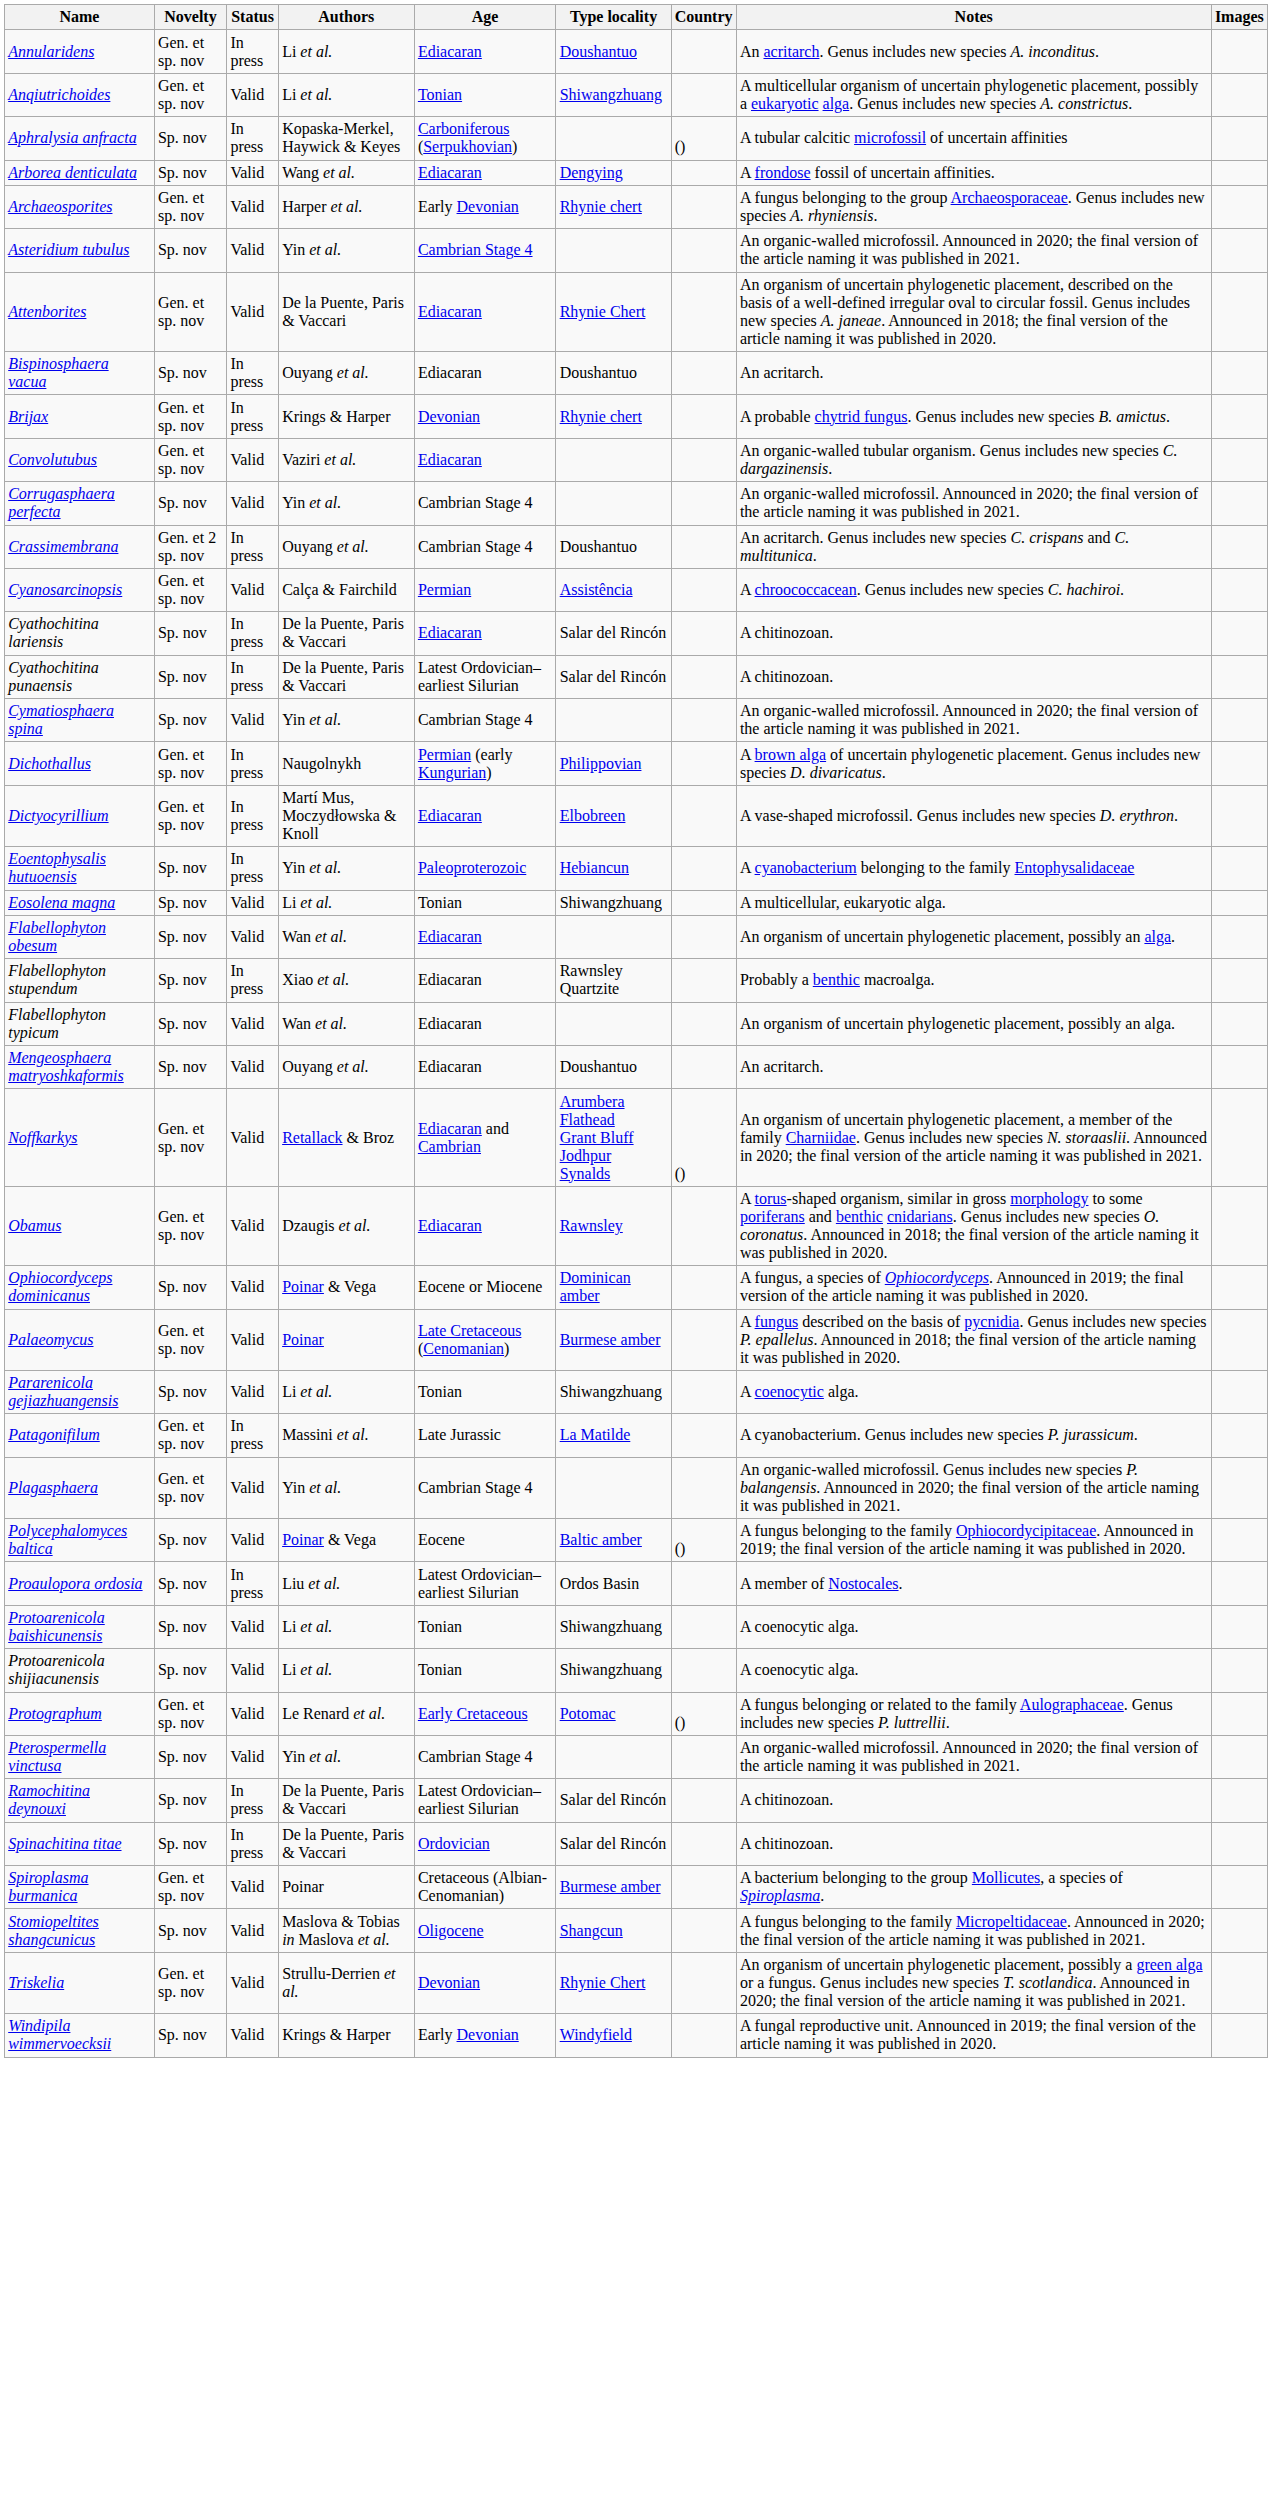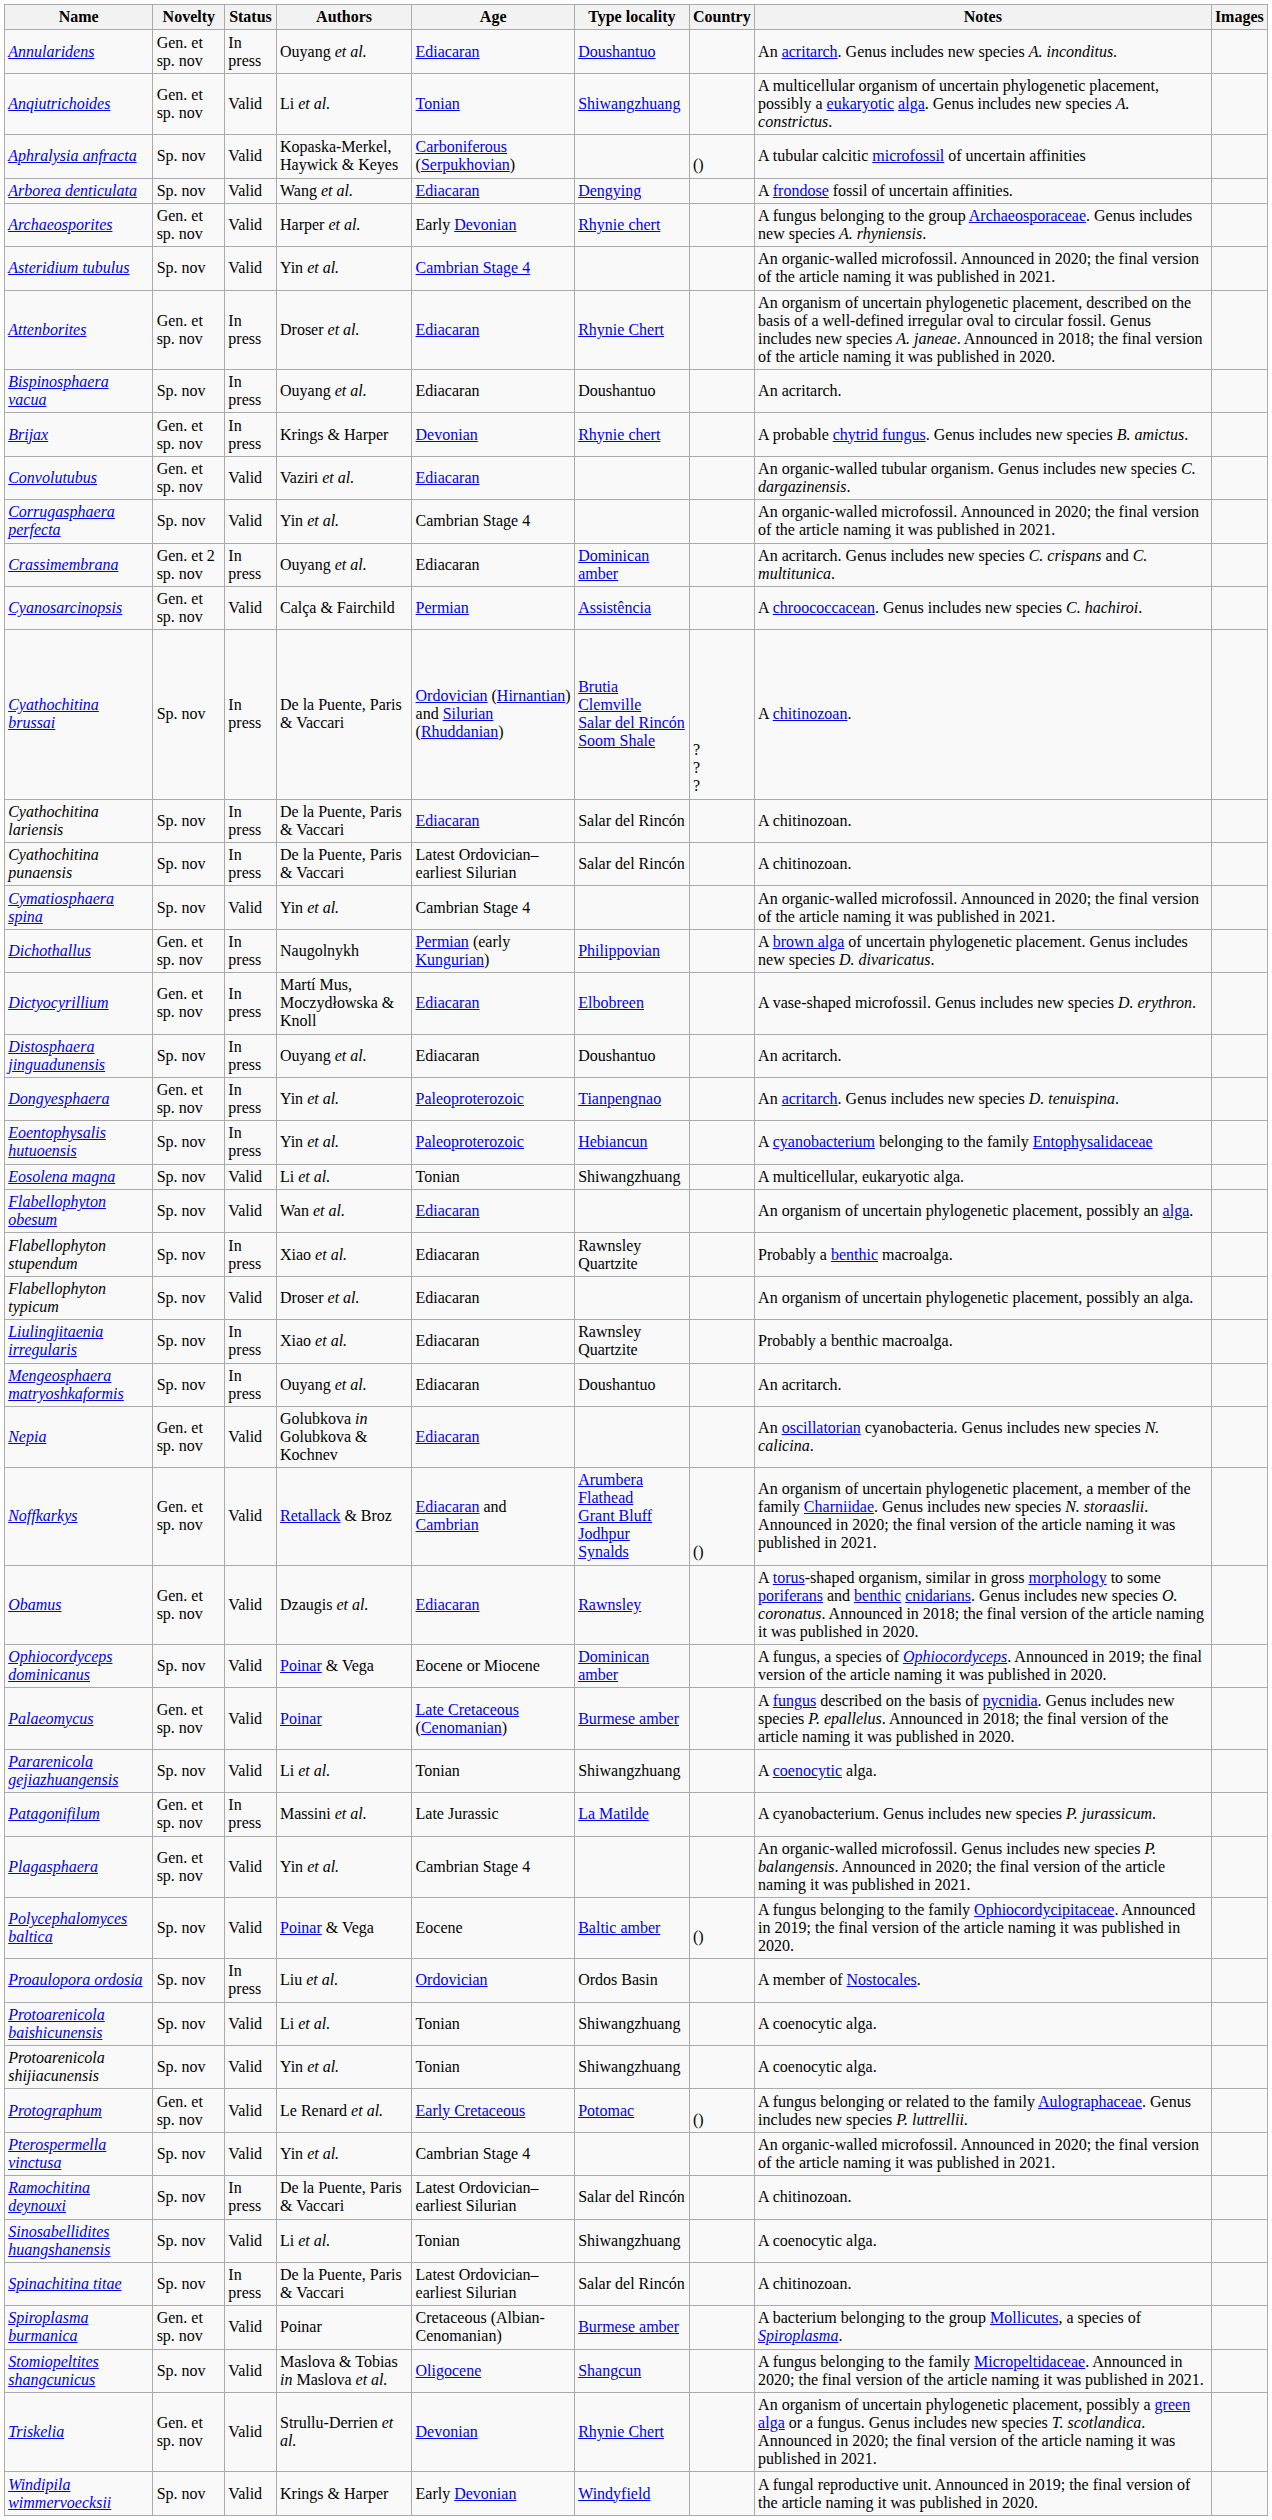Annularidens | Authors: Li et al. -> Ouyang et al.
Aphralysia anfracta | Status: In press -> Valid
Attenborites | Status: Valid -> In press
Attenborites | Authors: De la Puente, Paris & Vaccari -> Droser et al.
Crassimembrana | Age: Cambrian Stage 4 -> Ediacaran
Crassimembrana | Type locality: Doushantuo -> Dominican amber
+ row: Cyathochitina brussai | Sp. nov | In press | De la Puente, Paris & Vaccari | Ordovician (Hirnantian) and Silurian (Rhuddanian) | Brutia Clemville Salar del Rincón Soom Shale | ? ? ? | A chitinozoan.
+ row: Distosphaera jinguadunensis | Sp. nov | In press | Ouyang et al. | Ediacaran | Doushantuo | An acritarch.
+ row: Dongyesphaera | Gen. et sp. nov | In press | Yin et al. | Paleoproterozoic | Tianpengnao | An acritarch. Genus includes new species D. tenuispina.
Flabellophyton typicum | Authors: Wan et al. -> Droser et al.
+ row: Liulingjitaenia irregularis | Sp. nov | In press | Xiao et al. | Ediacaran | Rawnsley Quartzite | Probably a benthic macroalga.
Mengeosphaera matryoshkaformis | Status: Valid -> In press
+ row: Nepia | Gen. et sp. nov | Valid | Golubkova in Golubkova & Kochnev | Ediacaran | An oscillatorian cyanobacteria. Genus includes new species N. calicina.
Proaulopora ordosia | Age: Latest Ordovician–earliest Silurian -> Ordovician
Protoarenicola shijiacunensis | Authors: Li et al. -> Yin et al.
+ row: Sinosabellidites huangshanensis | Sp. nov | Valid | Li et al. | Tonian | Shiwangzhuang | A coenocytic alga.
Spinachitina titae | Age: Ordovician -> Latest Ordovician–earliest Silurian
